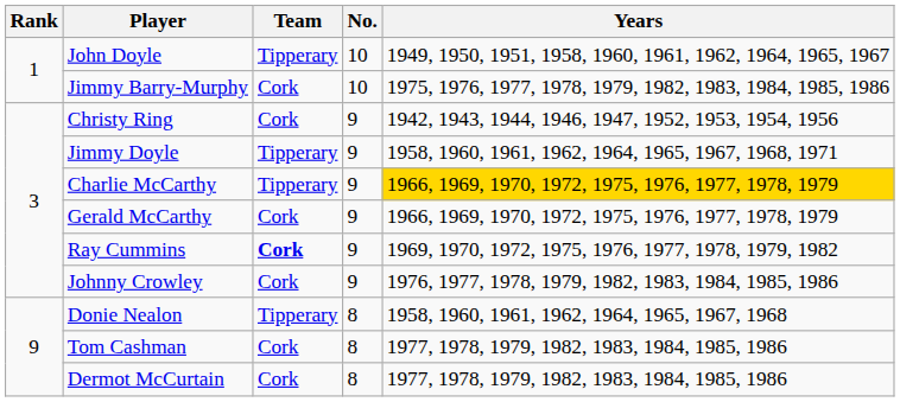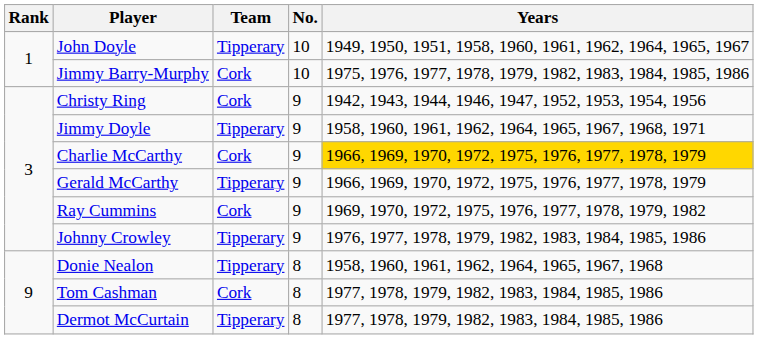Charlie McCarthy | Team: Tipperary -> Cork
Gerald McCarthy | Team: Cork -> Tipperary
Ray Cummins | Team: bold -> normal
Johnny Crowley | Team: Cork -> Tipperary
Dermot McCurtain | Team: Cork -> Tipperary
